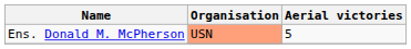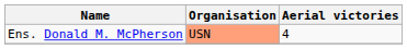Ens. Donald M. McPherson | Aerial victories: 5 -> 4
